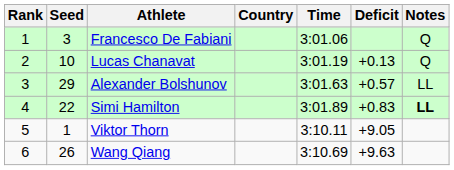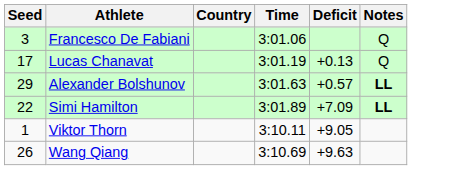- column: Rank | 1 | 2 | 3 | 4 | 5 | 6
Lucas Chanavat | Seed: 10 -> 17
Alexander Bolshunov | Notes: normal -> bold
Simi Hamilton | Deficit: +0.83 -> +7.09
